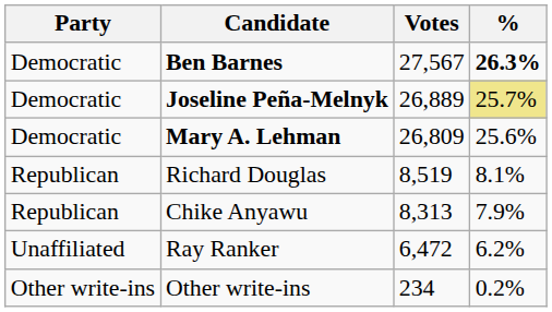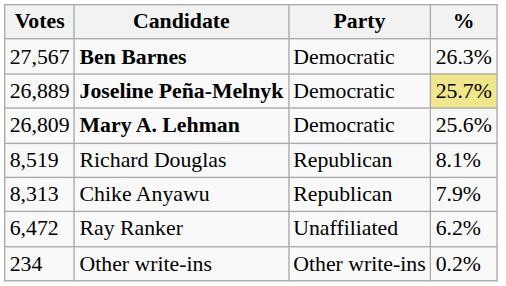columns swapped: Party <-> Votes
Ben Barnes | %: bold -> normal
